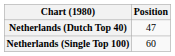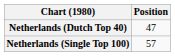Netherlands (Single Top 100) | Position: 60 -> 57
